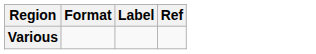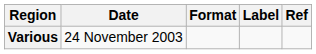+ column: Date | 24 November 2003
